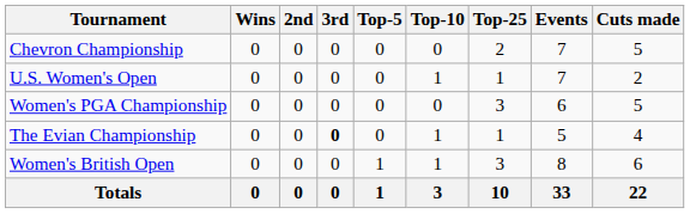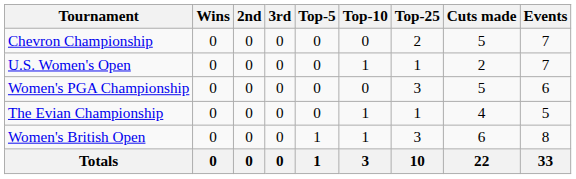columns swapped: Events <-> Cuts made
The Evian Championship | 3rd: bold -> normal
